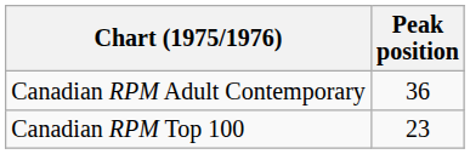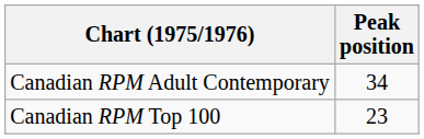Canadian RPM Adult Contemporary | Peak position: 36 -> 34
